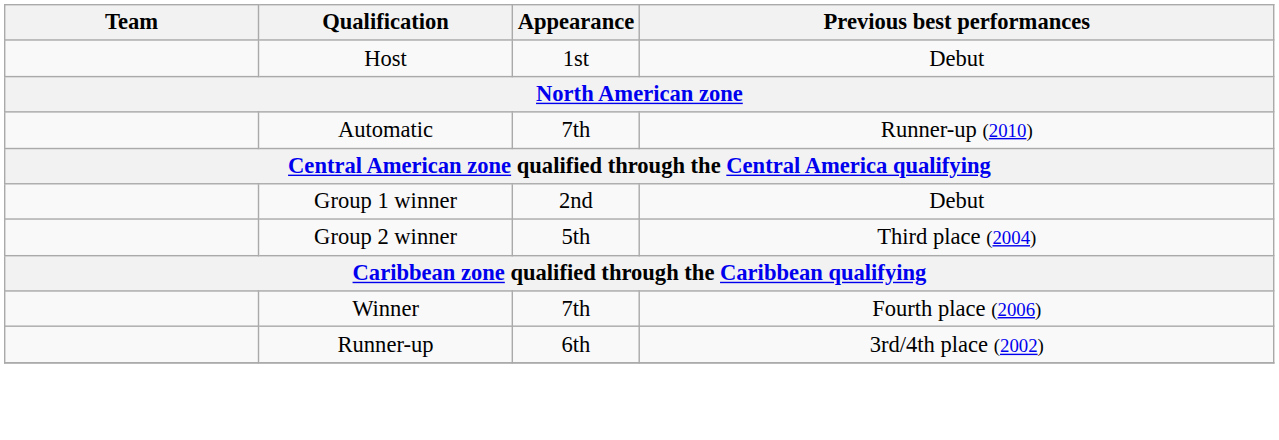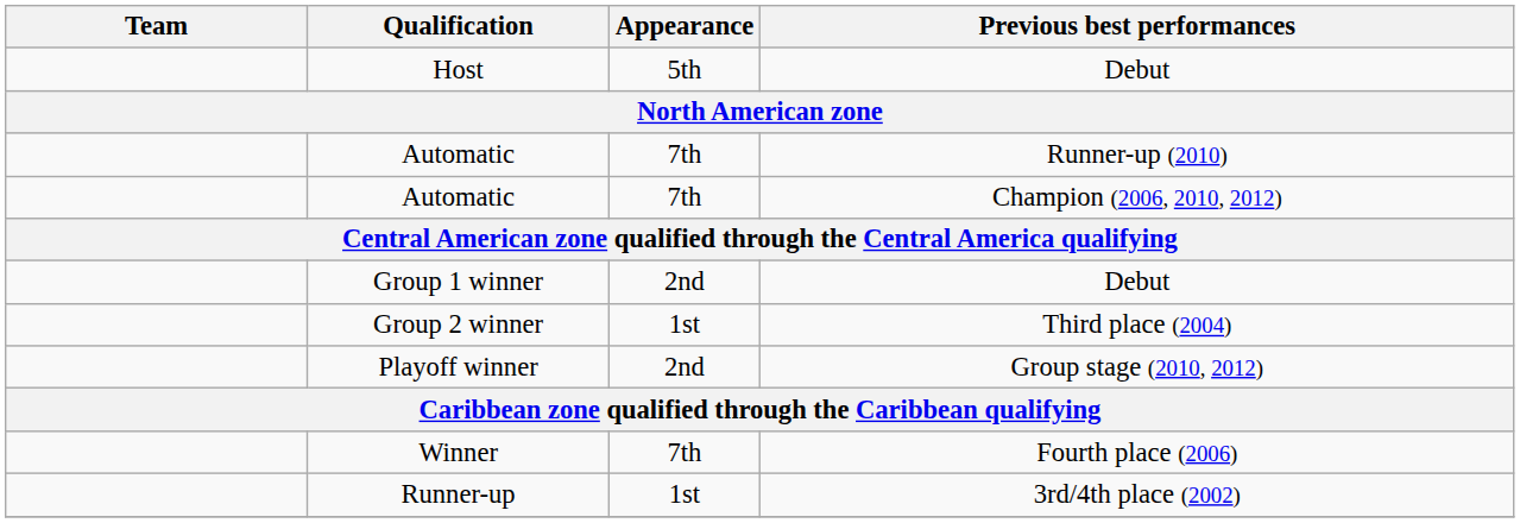Host | Appearance: 1st -> 5th
+ row: Automatic | 7th | Champion (2006, 2010, 2012)
Group 2 winner | Appearance: 5th -> 1st
+ row: Playoff winner | 2nd | Group stage (2010, 2012)
Runner-up | Appearance: 6th -> 1st
